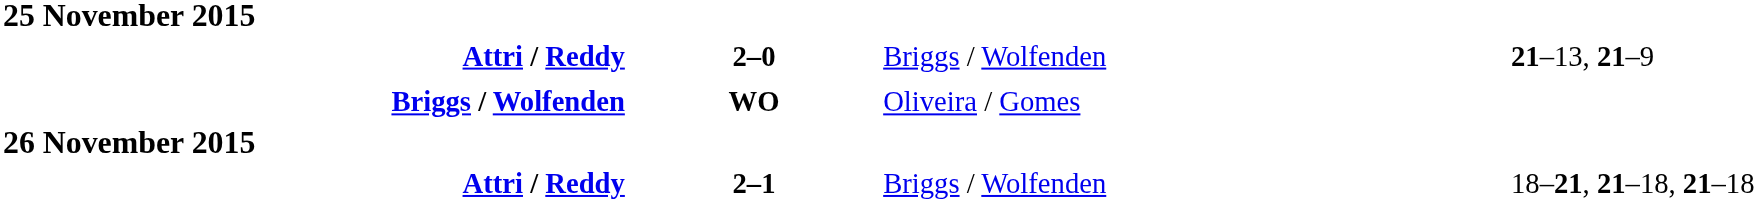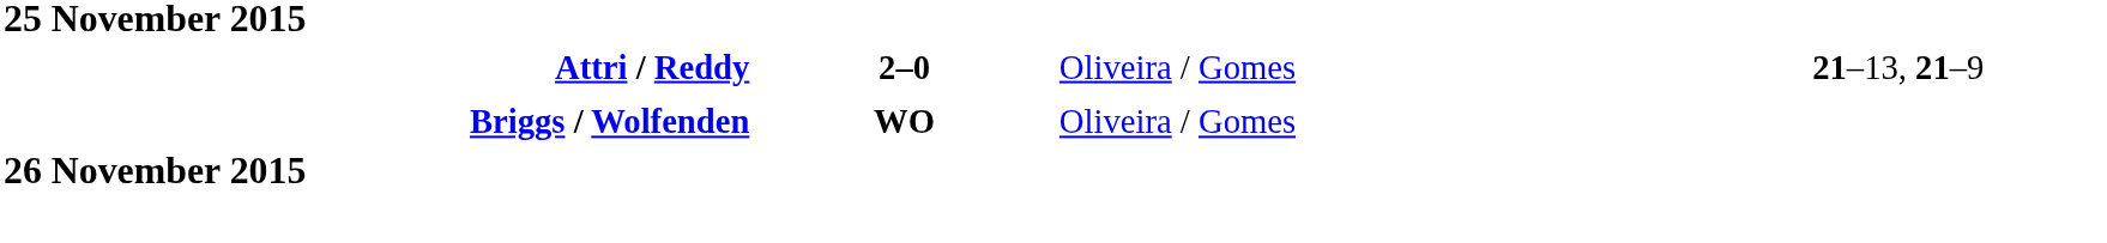Attri / Reddy / 2–0 | column 3: Briggs / Wolfenden -> Oliveira / Gomes
- row: Attri / Reddy | 2–1 | Briggs / Wolfenden | 18–21, 21–18, 21–18
